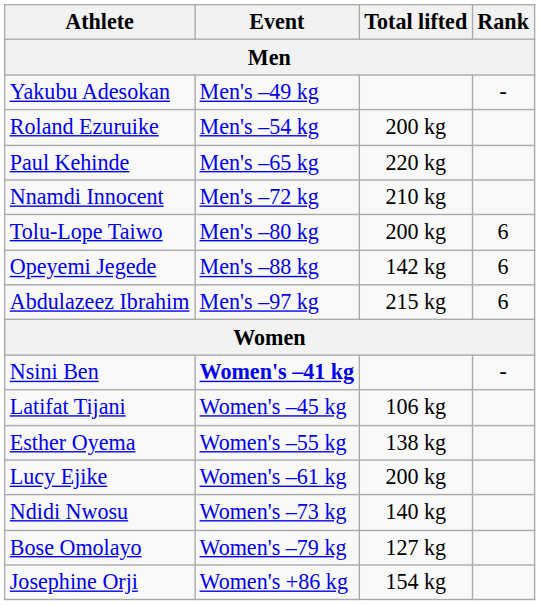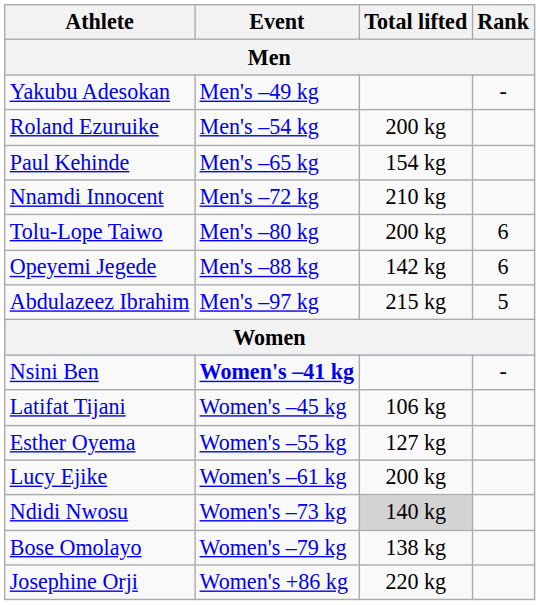Paul Kehinde | Total lifted: 220 kg -> 154 kg
Abdulazeez Ibrahim | Rank: 6 -> 5
Esther Oyema | Total lifted: 138 kg -> 127 kg
Ndidi Nwosu | Total lifted: no background -> lightgrey background
Bose Omolayo | Total lifted: 127 kg -> 138 kg
Josephine Orji | Total lifted: 154 kg -> 220 kg
